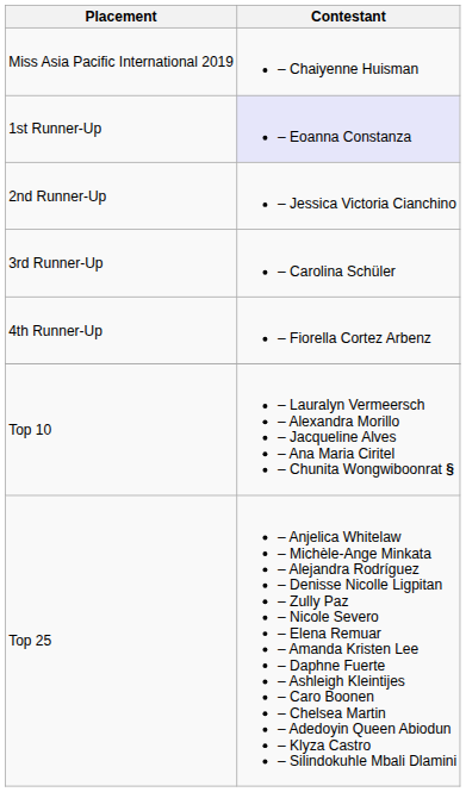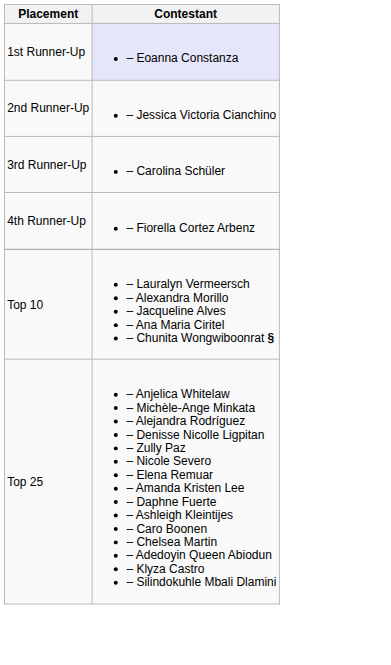- row: Miss Asia Pacific International 2019 | – Chaiyenne Huisman
